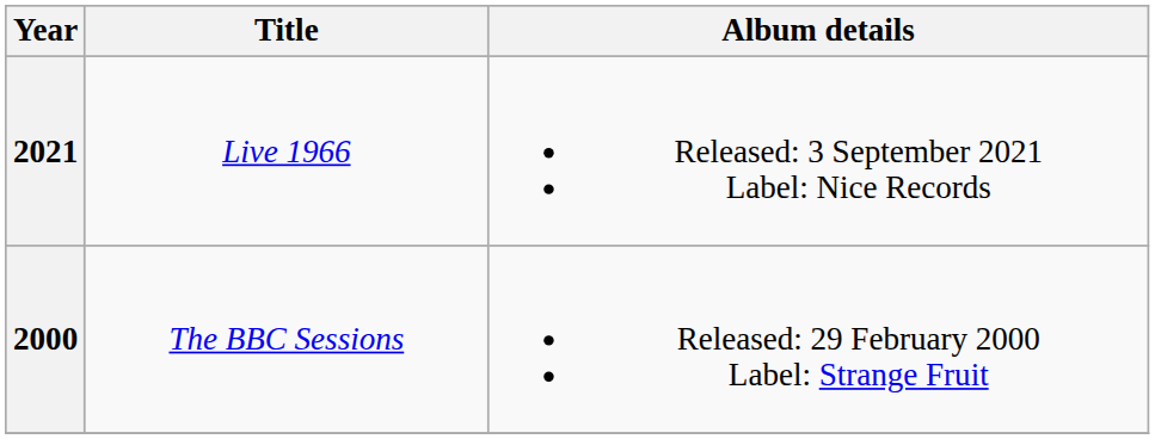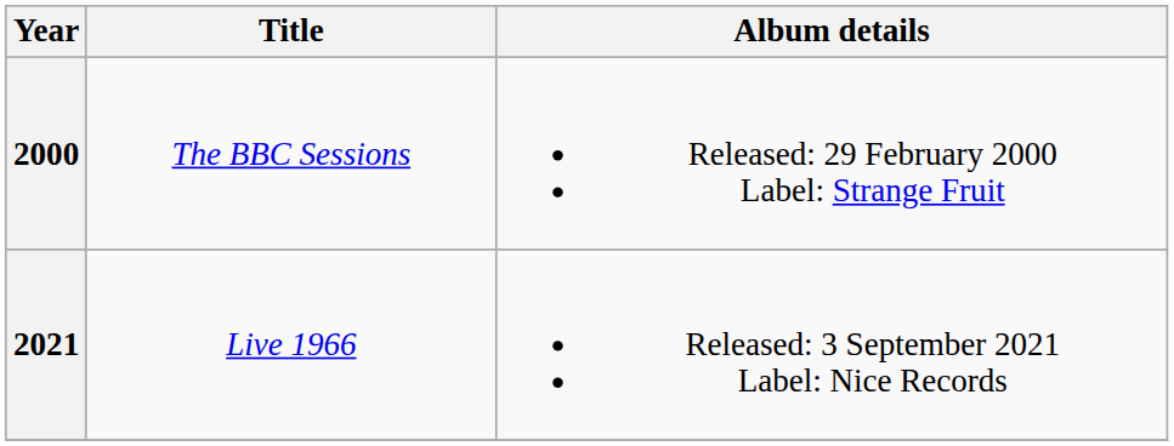rows swapped: 2000 <-> 2021
